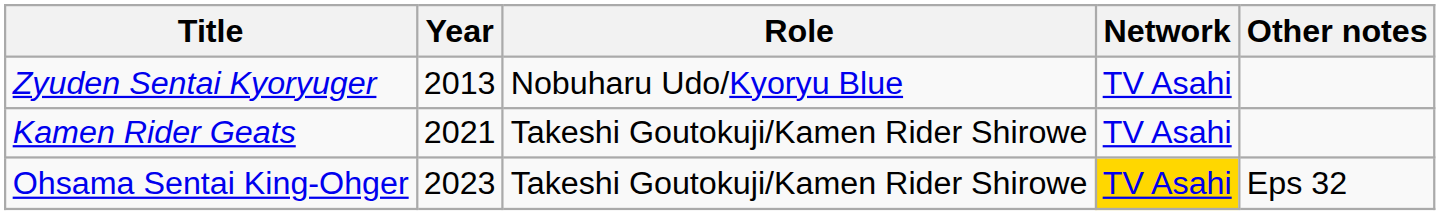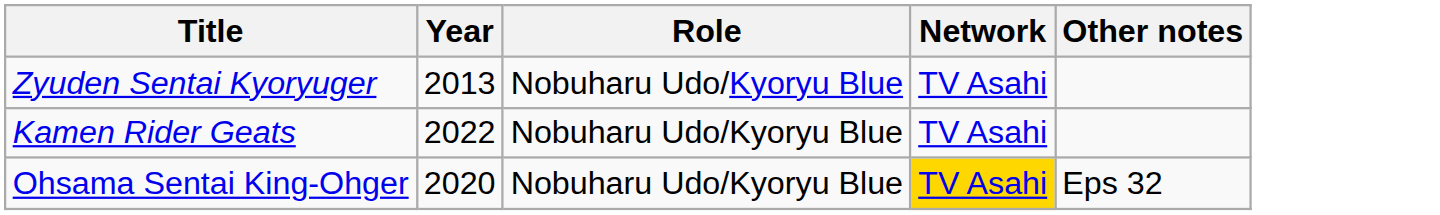Kamen Rider Geats | Year: 2021 -> 2022
Kamen Rider Geats | Role: Takeshi Goutokuji/Kamen Rider Shirowe -> Nobuharu Udo/Kyoryu Blue
Ohsama Sentai King-Ohger | Year: 2023 -> 2020
Ohsama Sentai King-Ohger | Role: Takeshi Goutokuji/Kamen Rider Shirowe -> Nobuharu Udo/Kyoryu Blue
